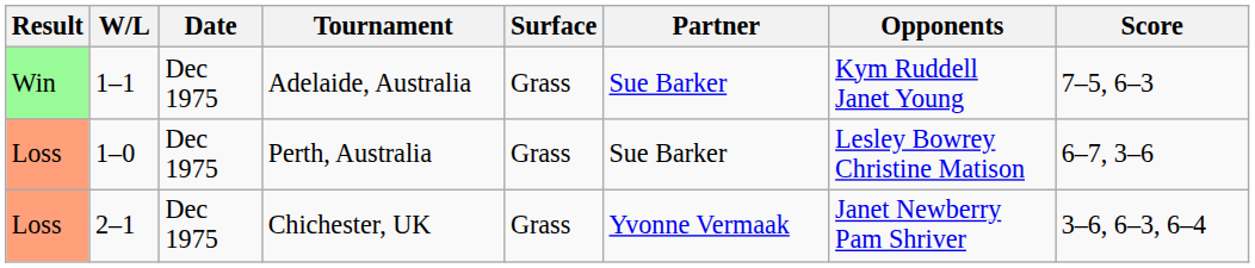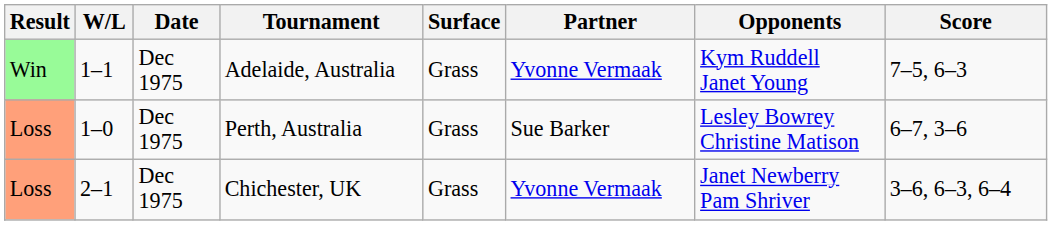Adelaide, Australia | Partner: Sue Barker -> Yvonne Vermaak
